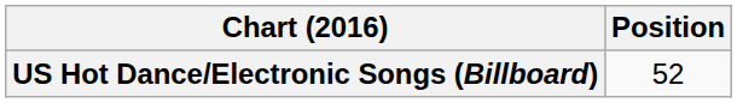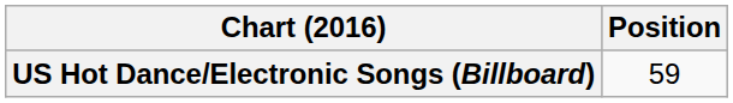US Hot Dance/Electronic Songs (Billboard) | Position: 52 -> 59
